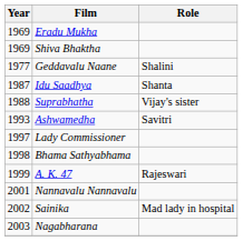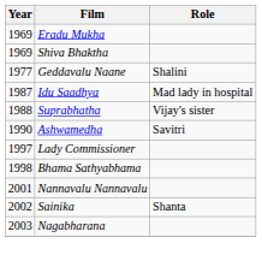Idu Saadhya | Role: Shanta -> Mad lady in hospital
Ashwamedha | Year: 1993 -> 1990
- row: 1999 | A. K. 47 | Rajeswari
Sainika | Role: Mad lady in hospital -> Shanta
